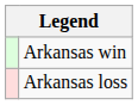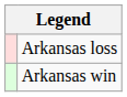rows swapped: Arkansas win <-> Arkansas loss
